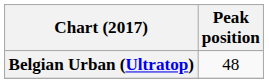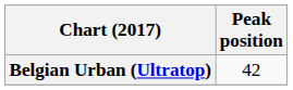Belgian Urban (Ultratop) | Peak position: 48 -> 42
